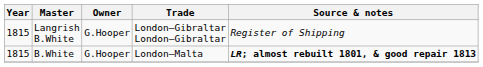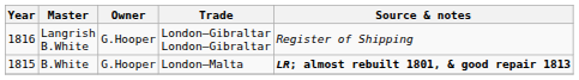Langrish B.White | Year: 1815 -> 1816
